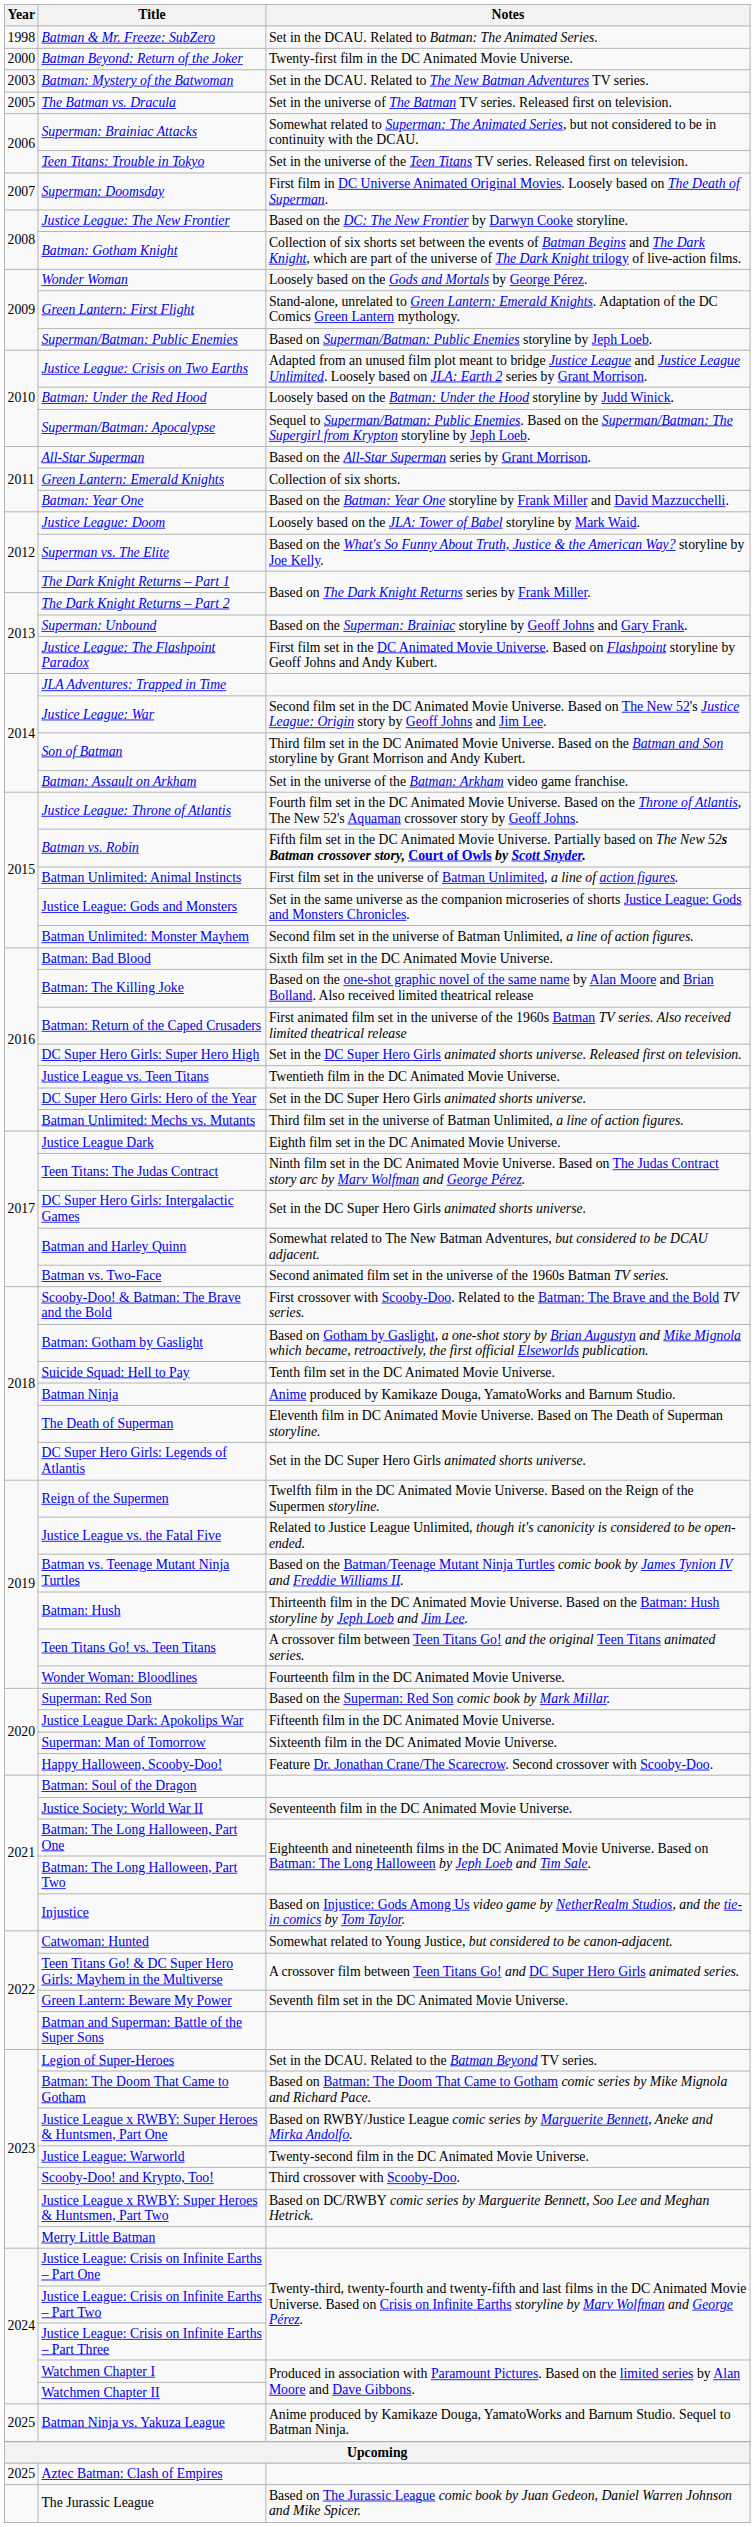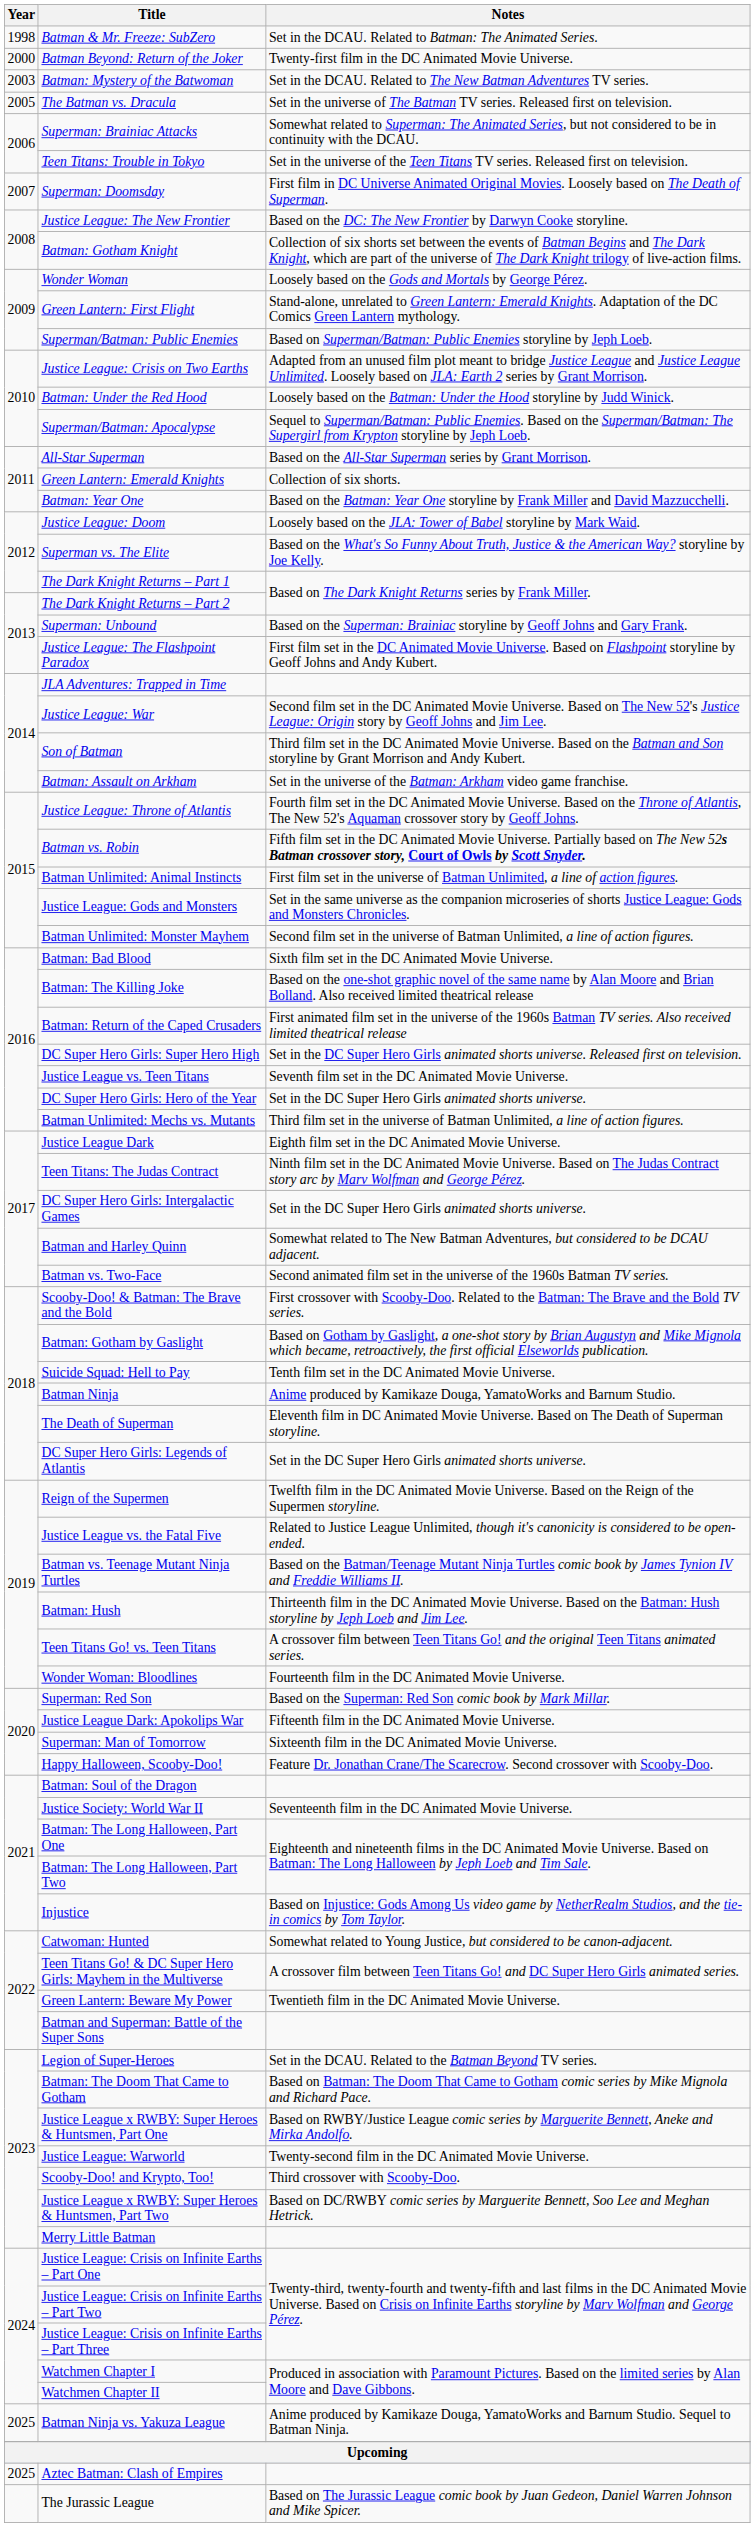Justice League vs. Teen Titans | Notes: Twentieth film in the DC Animated Movie Universe. -> Seventh film set in the DC Animated Movie Universe.
Green Lantern: Beware My Power | Notes: Seventh film set in the DC Animated Movie Universe. -> Twentieth film in the DC Animated Movie Universe.
